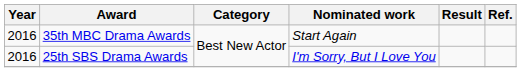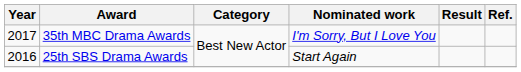35th MBC Drama Awards | Year: 2016 -> 2017
35th MBC Drama Awards | Nominated work: Start Again -> I'm Sorry, But I Love You
25th SBS Drama Awards | Nominated work: I'm Sorry, But I Love You -> Start Again
